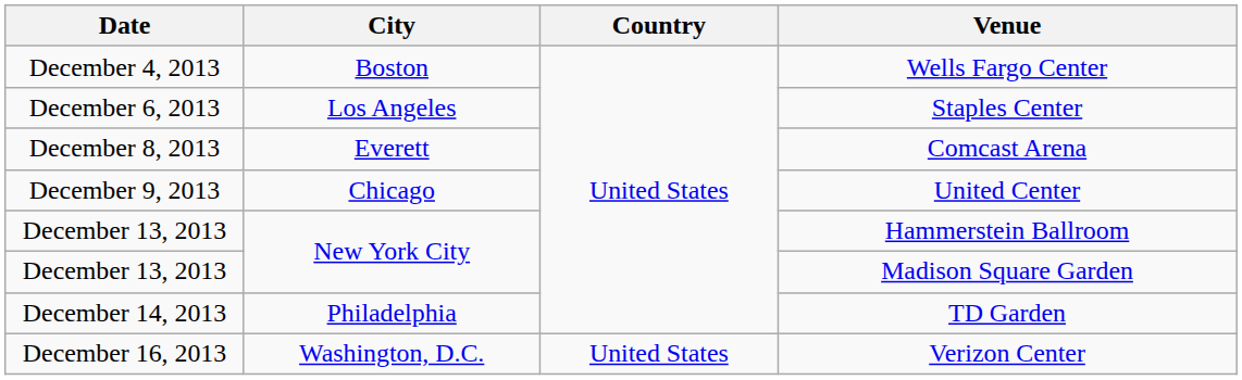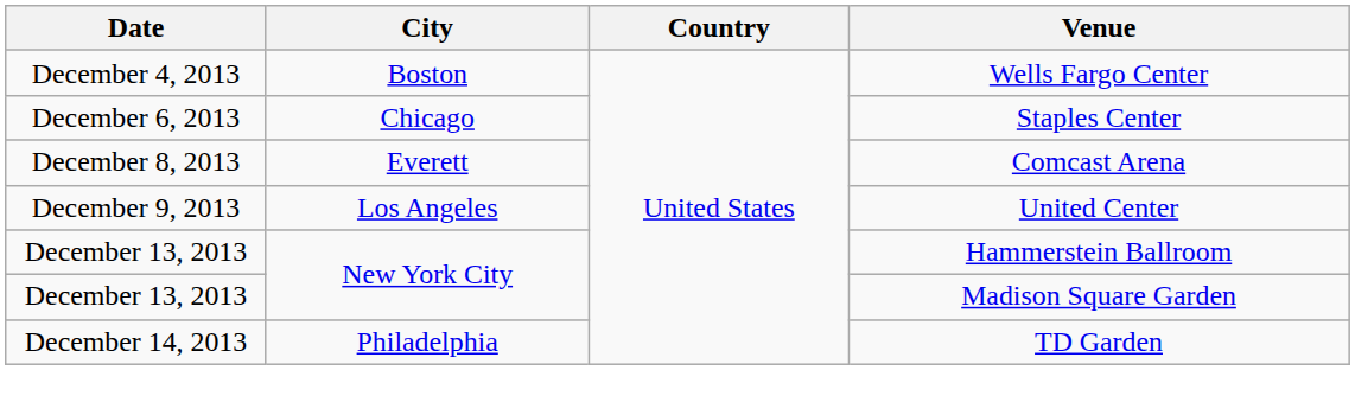Staples Center | City: Los Angeles -> Chicago
United Center | City: Chicago -> Los Angeles
- row: December 16, 2013 | Washington, D.C. | United States | Verizon Center
